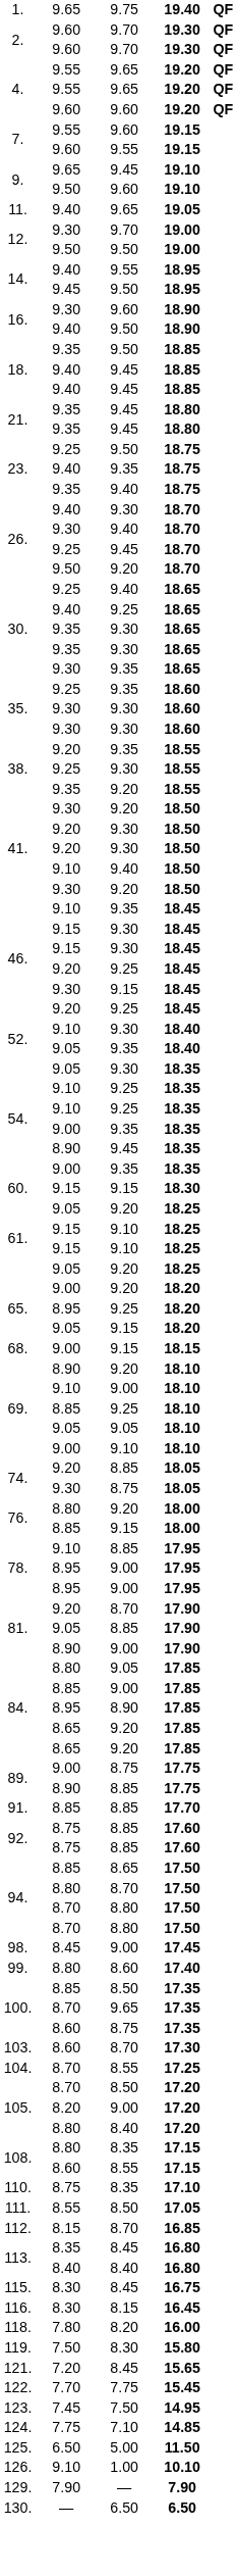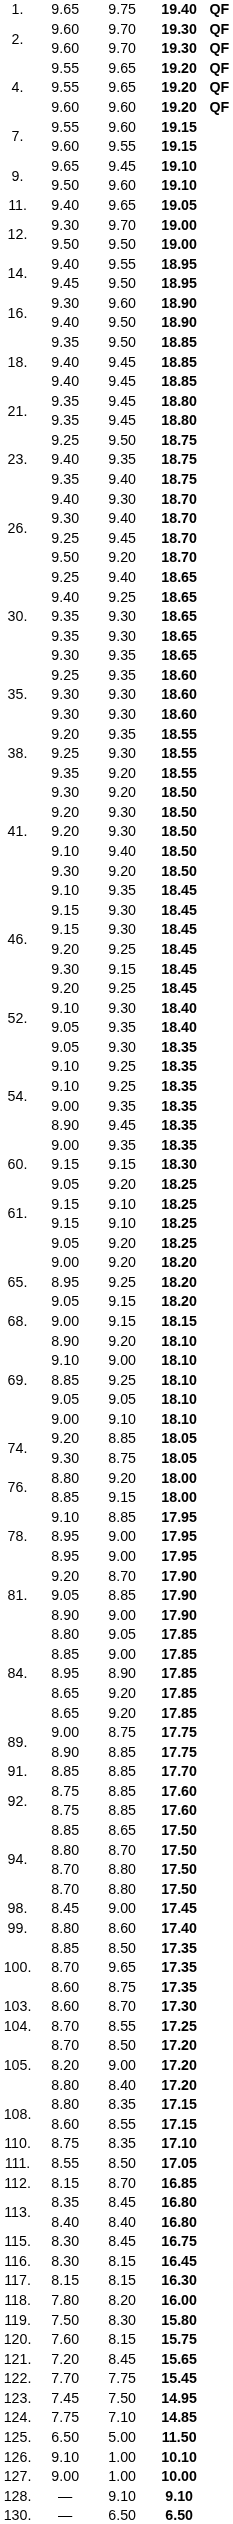+ row: 117. | 8.15 | 8.15 | 16.30
+ row: 120. | 7.60 | 8.15 | 15.75
+ row: 127. | 9.00 | 1.00 | 10.00
+ row: 128. | — | 9.10 | 9.10
- row: 129. | 7.90 | — | 7.90
